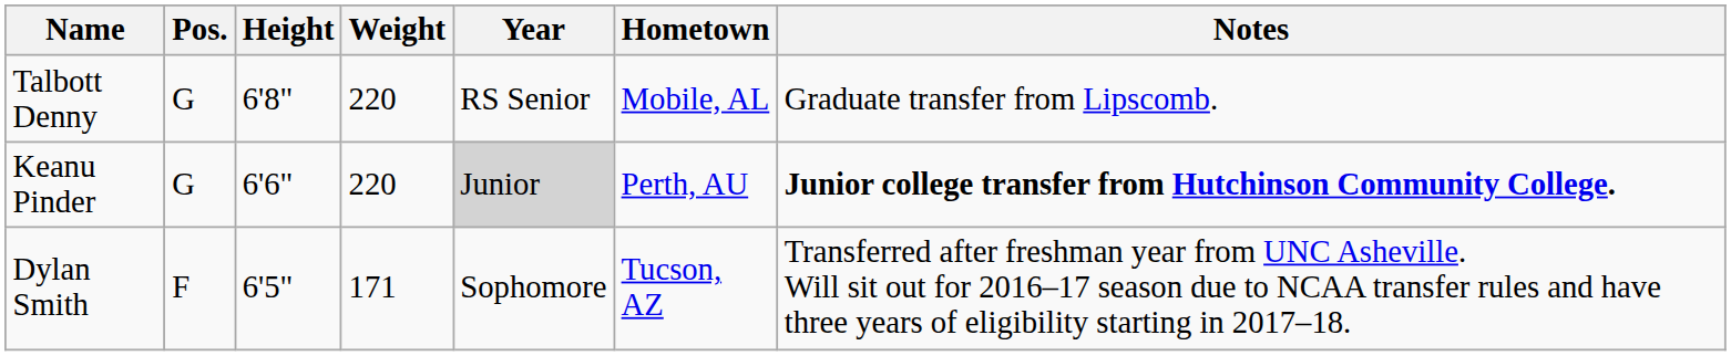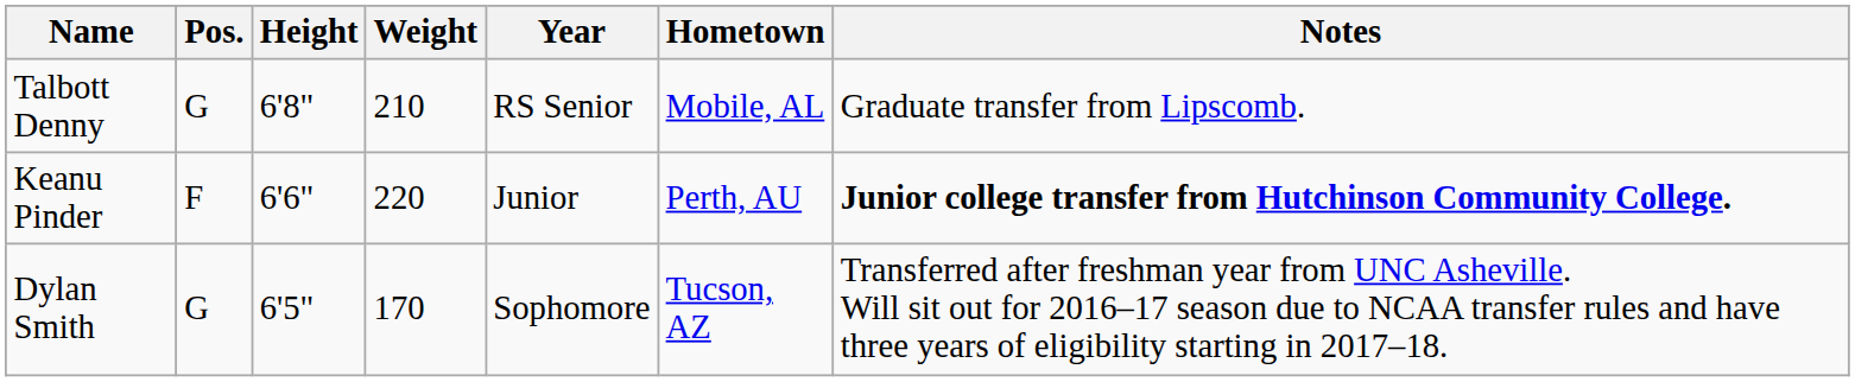Talbott Denny | Weight: 220 -> 210
Keanu Pinder | Pos.: G -> F
Keanu Pinder | Year: lightgrey background -> no background
Dylan Smith | Pos.: F -> G
Dylan Smith | Weight: 171 -> 170
